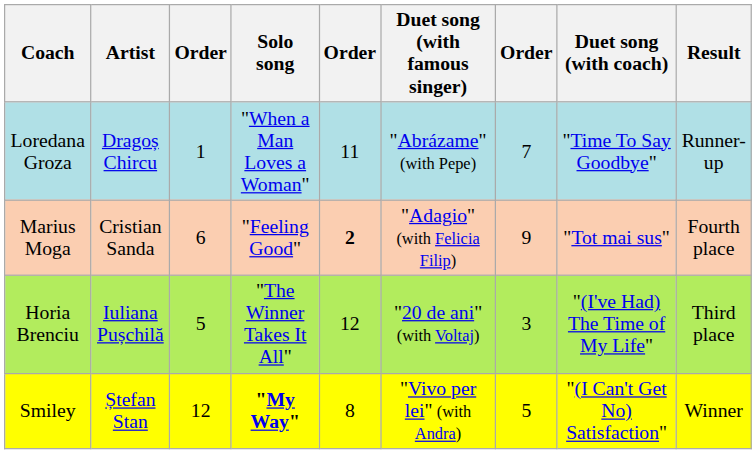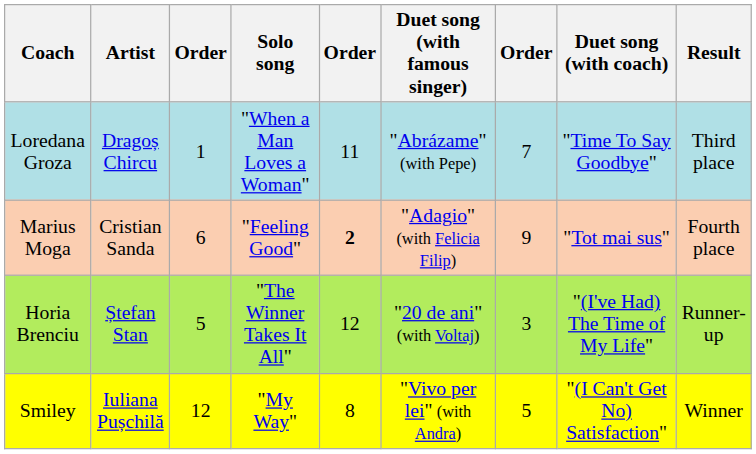Loredana Groza | Result: Runner-up -> Third place
Horia Brenciu | Artist: Iuliana Pușchilă -> Ștefan Stan
Horia Brenciu | Result: Third place -> Runner-up
Smiley | Artist: Ștefan Stan -> Iuliana Pușchilă
Smiley | Solo song: bold -> normal
